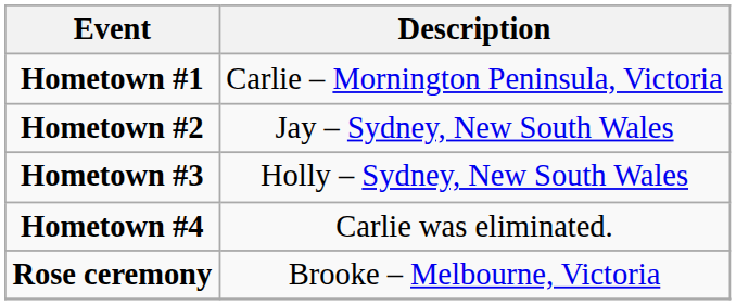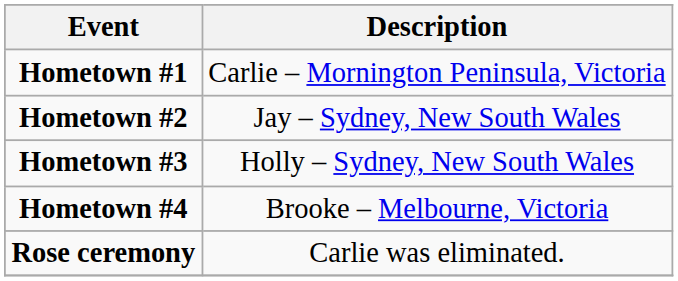Hometown #4 | Description: Carlie was eliminated. -> Brooke – Melbourne, Victoria
Rose ceremony | Description: Brooke – Melbourne, Victoria -> Carlie was eliminated.
